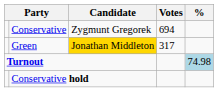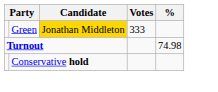- row: Conservative | Zygmunt Gregorek | 694
Green | Votes: 317 -> 333
Turnout | %: lightblue background -> no background
